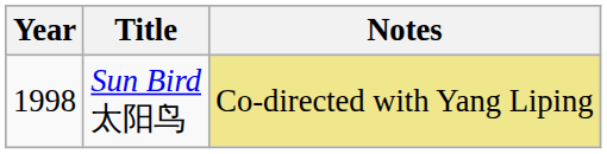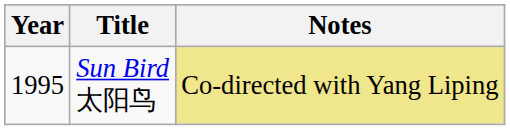Sun Bird 太阳鸟 | Year: 1998 -> 1995
